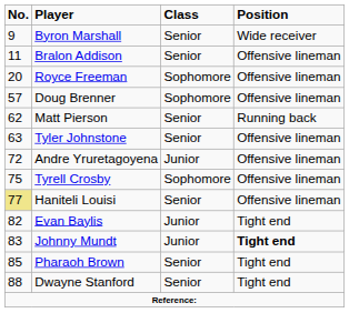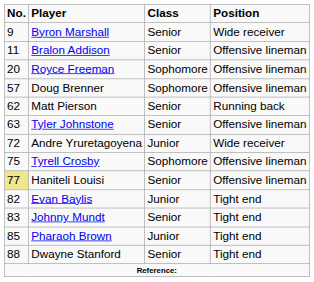Andre Yruretagoyena | column 4: Offensive lineman -> Wide receiver
Johnny Mundt | column 3: Junior -> Senior
Johnny Mundt | column 4: bold -> normal
Pharaoh Brown | column 3: Senior -> Junior
